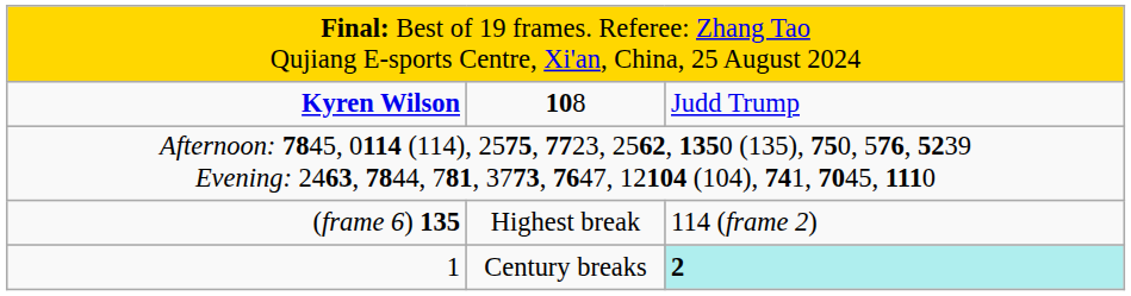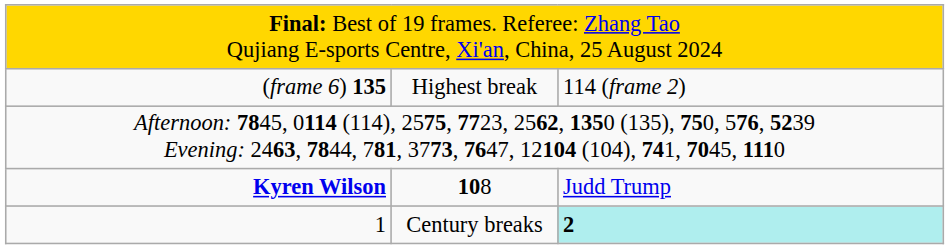rows swapped: Kyren Wilson <-> (frame 6) 135
